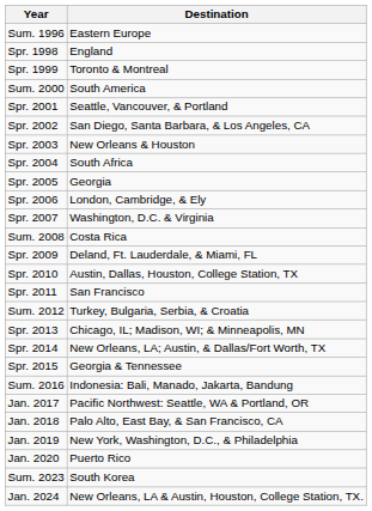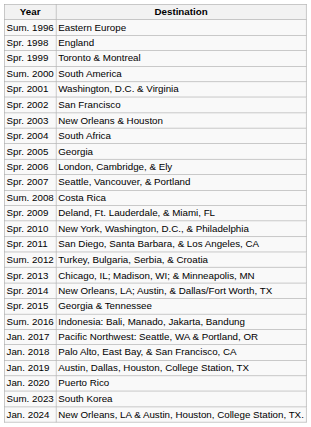Spr. 2001 | Destination: Seattle, Vancouver, & Portland -> Washington, D.C. & Virginia
Spr. 2002 | Destination: San Diego, Santa Barbara, & Los Angeles, CA -> San Francisco
Spr. 2007 | Destination: Washington, D.C. & Virginia -> Seattle, Vancouver, & Portland
Spr. 2010 | Destination: Austin, Dallas, Houston, College Station, TX -> New York, Washington, D.C., & Philadelphia
Spr. 2011 | Destination: San Francisco -> San Diego, Santa Barbara, & Los Angeles, CA
Jan. 2019 | Destination: New York, Washington, D.C., & Philadelphia -> Austin, Dallas, Houston, College Station, TX
